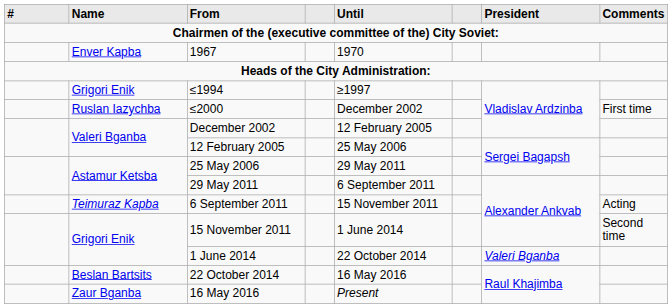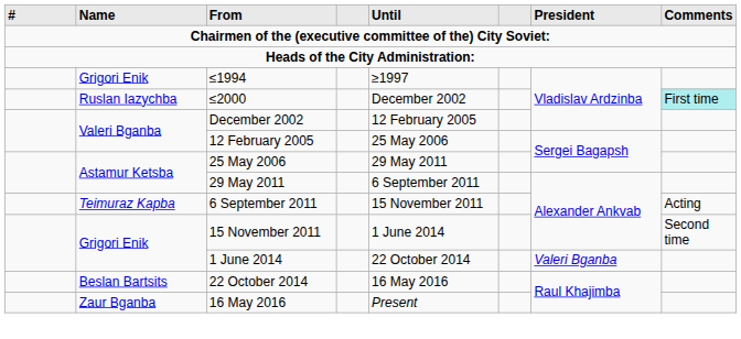- row: Enver Kapba | 1967 | 1970
≤2000 | column 8: no background -> paleturquoise background
